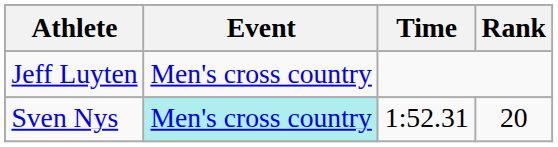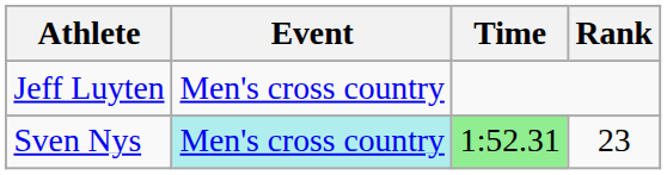Sven Nys | Time: no background -> lightgreen background
Sven Nys | Rank: 20 -> 23
